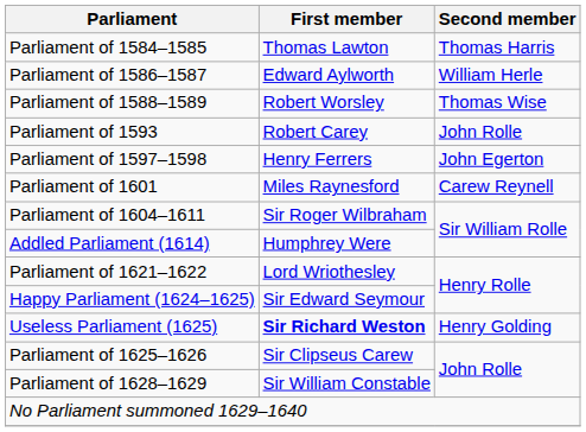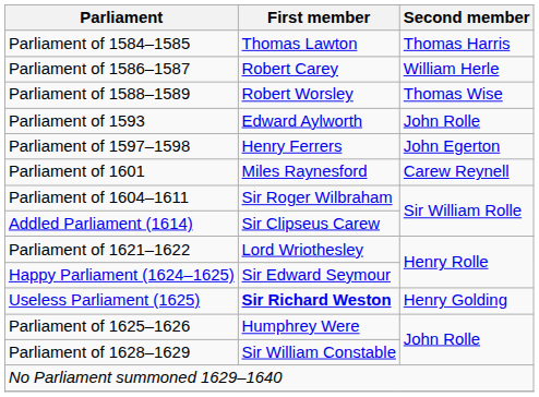Parliament of 1586–1587 | First member: Edward Aylworth -> Robert Carey
Parliament of 1593 | First member: Robert Carey -> Edward Aylworth
Addled Parliament (1614) | First member: Humphrey Were -> Sir Clipseus Carew
Parliament of 1625–1626 | First member: Sir Clipseus Carew -> Humphrey Were
